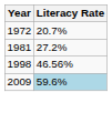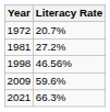2009 | Literacy Rate: lightblue background -> no background
+ row: 2021 | 66.3%
